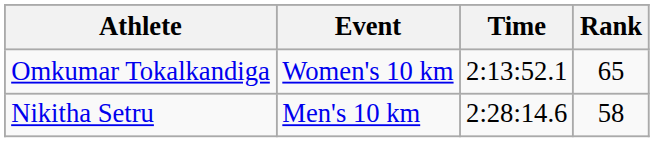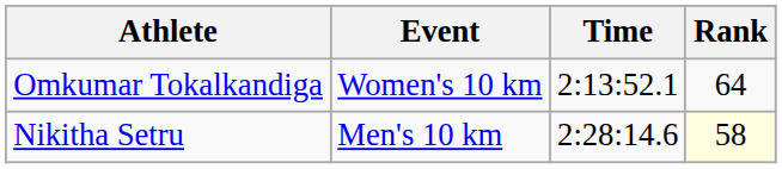Omkumar Tokalkandiga | Rank: 65 -> 64
Nikitha Setru | Rank: no background -> lightyellow background
